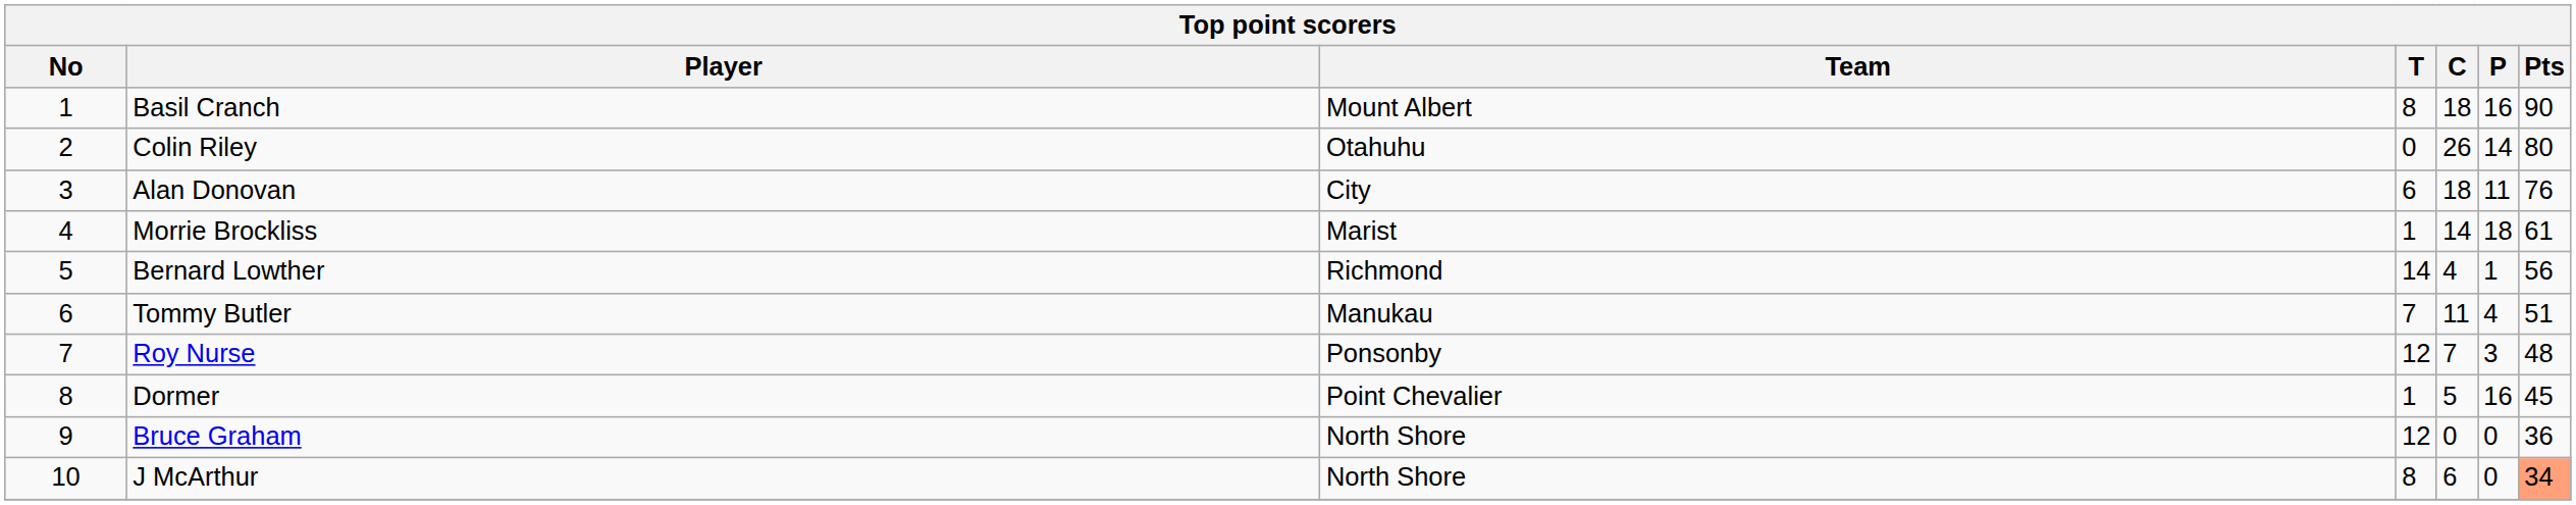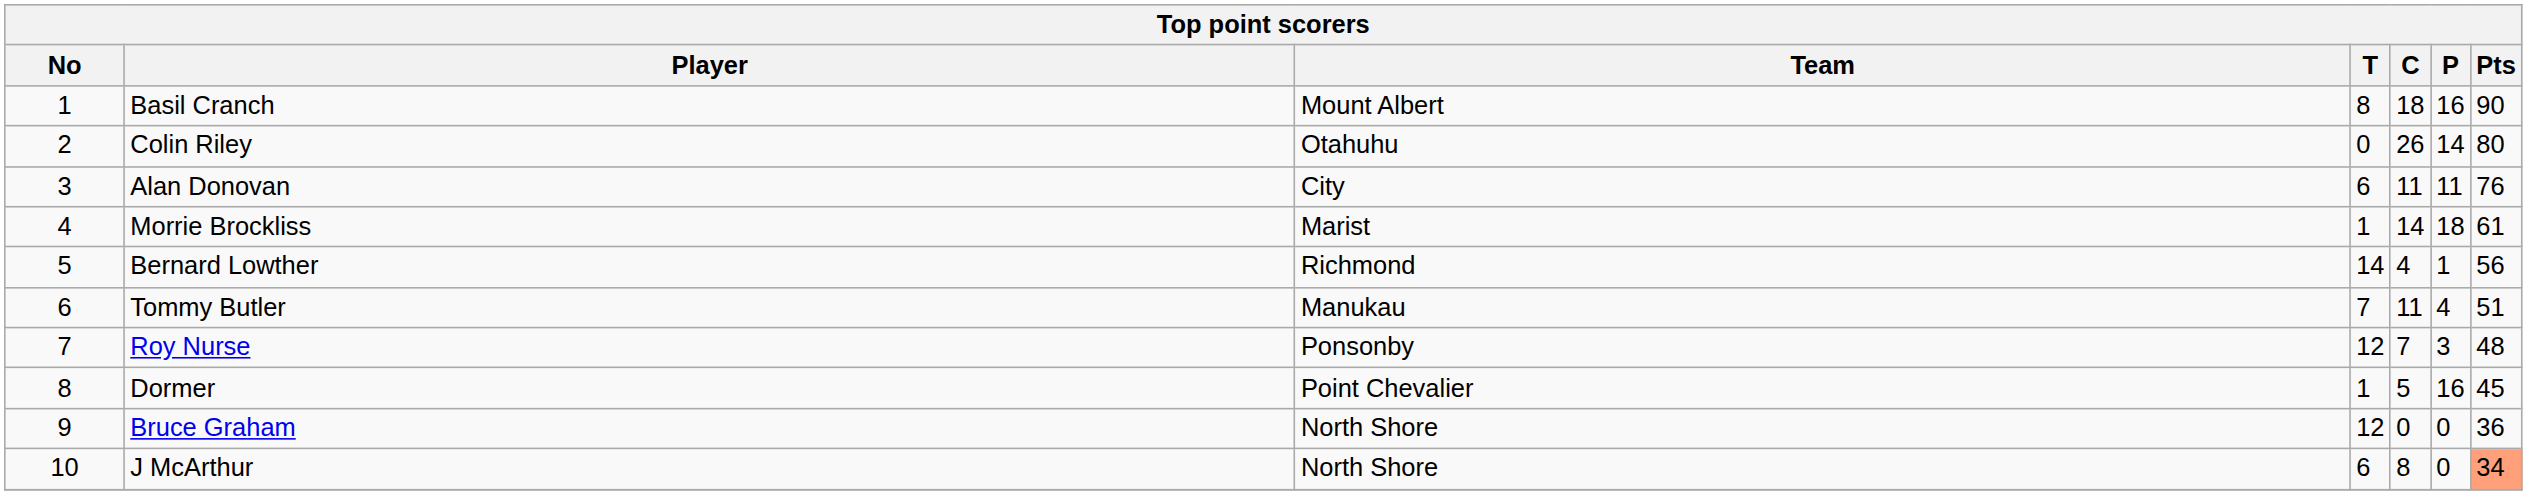Alan Donovan | C: 18 -> 11
J McArthur | T: 8 -> 6
J McArthur | C: 6 -> 8
